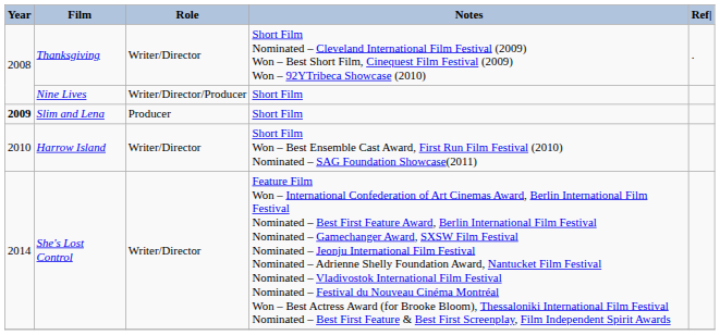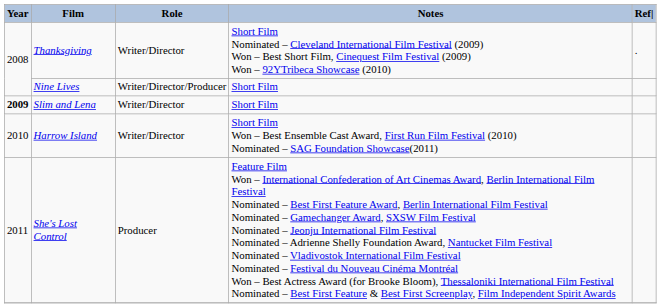Slim and Lena | Role: Producer -> Writer/Director
She's Lost Control | Year: 2014 -> 2011
She's Lost Control | Role: Writer/Director -> Producer
